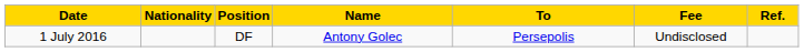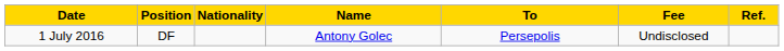columns swapped: Position <-> Nationality
